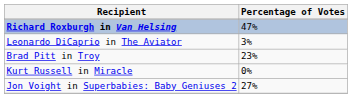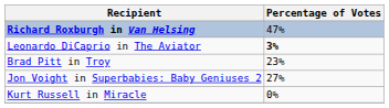Leonardo DiCaprio in The Aviator | Percentage of Votes: normal -> bold
rows swapped: Kurt Russell in Miracle <-> Jon Voight in Superbabies: Baby Geniuses 2
